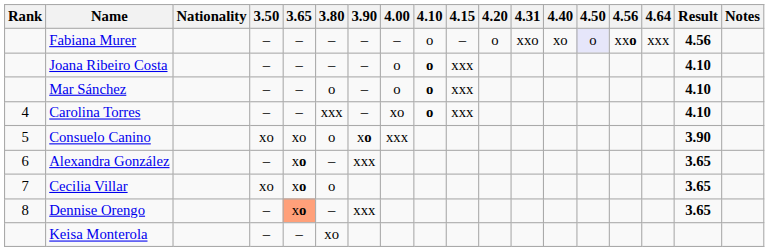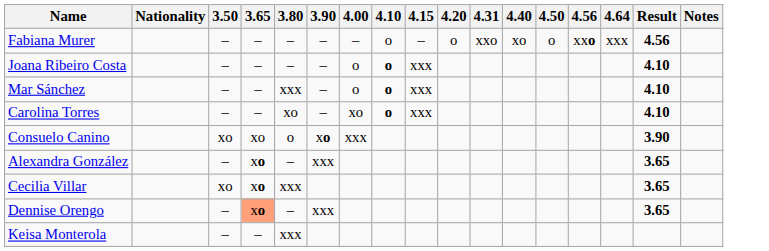- column: Rank | 4 | 5 | 6 | 7 | 8
Fabiana Murer | 4.50: lavender background -> no background
Mar Sánchez | 3.80: o -> xxx
Carolina Torres | 3.80: xxx -> xo
Cecilia Villar | 3.80: o -> xxx
Keisa Monterola | 3.80: xo -> xxx
